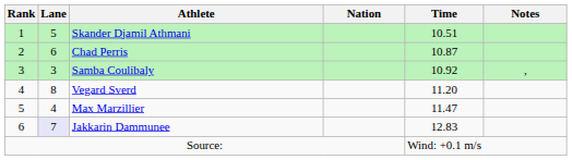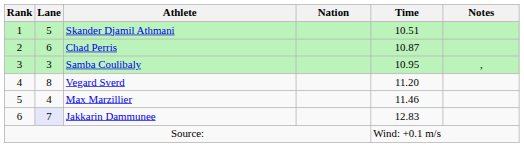Samba Coulibaly | Time: 10.92 -> 10.95
Max Marzillier | Time: 11.47 -> 11.46
